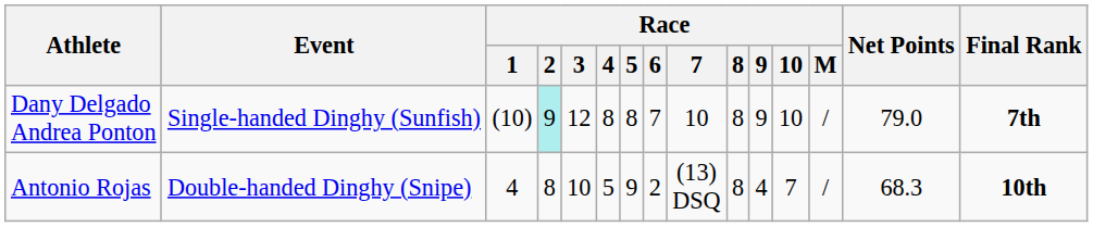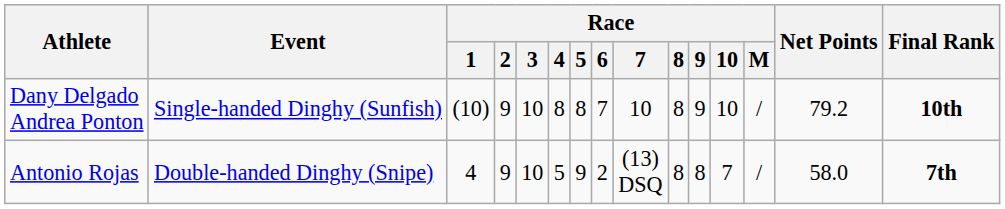Dany Delgado Andrea Ponton | Race / 2: paleturquoise background -> no background
Dany Delgado Andrea Ponton | Race / 3: 12 -> 10
Dany Delgado Andrea Ponton | Net Points: 79.0 -> 79.2
Dany Delgado Andrea Ponton | Final Rank: 7th -> 10th
Antonio Rojas | Race / 2: 8 -> 9
Antonio Rojas | Race / 9: 4 -> 8
Antonio Rojas | Net Points: 68.3 -> 58.0
Antonio Rojas | Final Rank: 10th -> 7th
